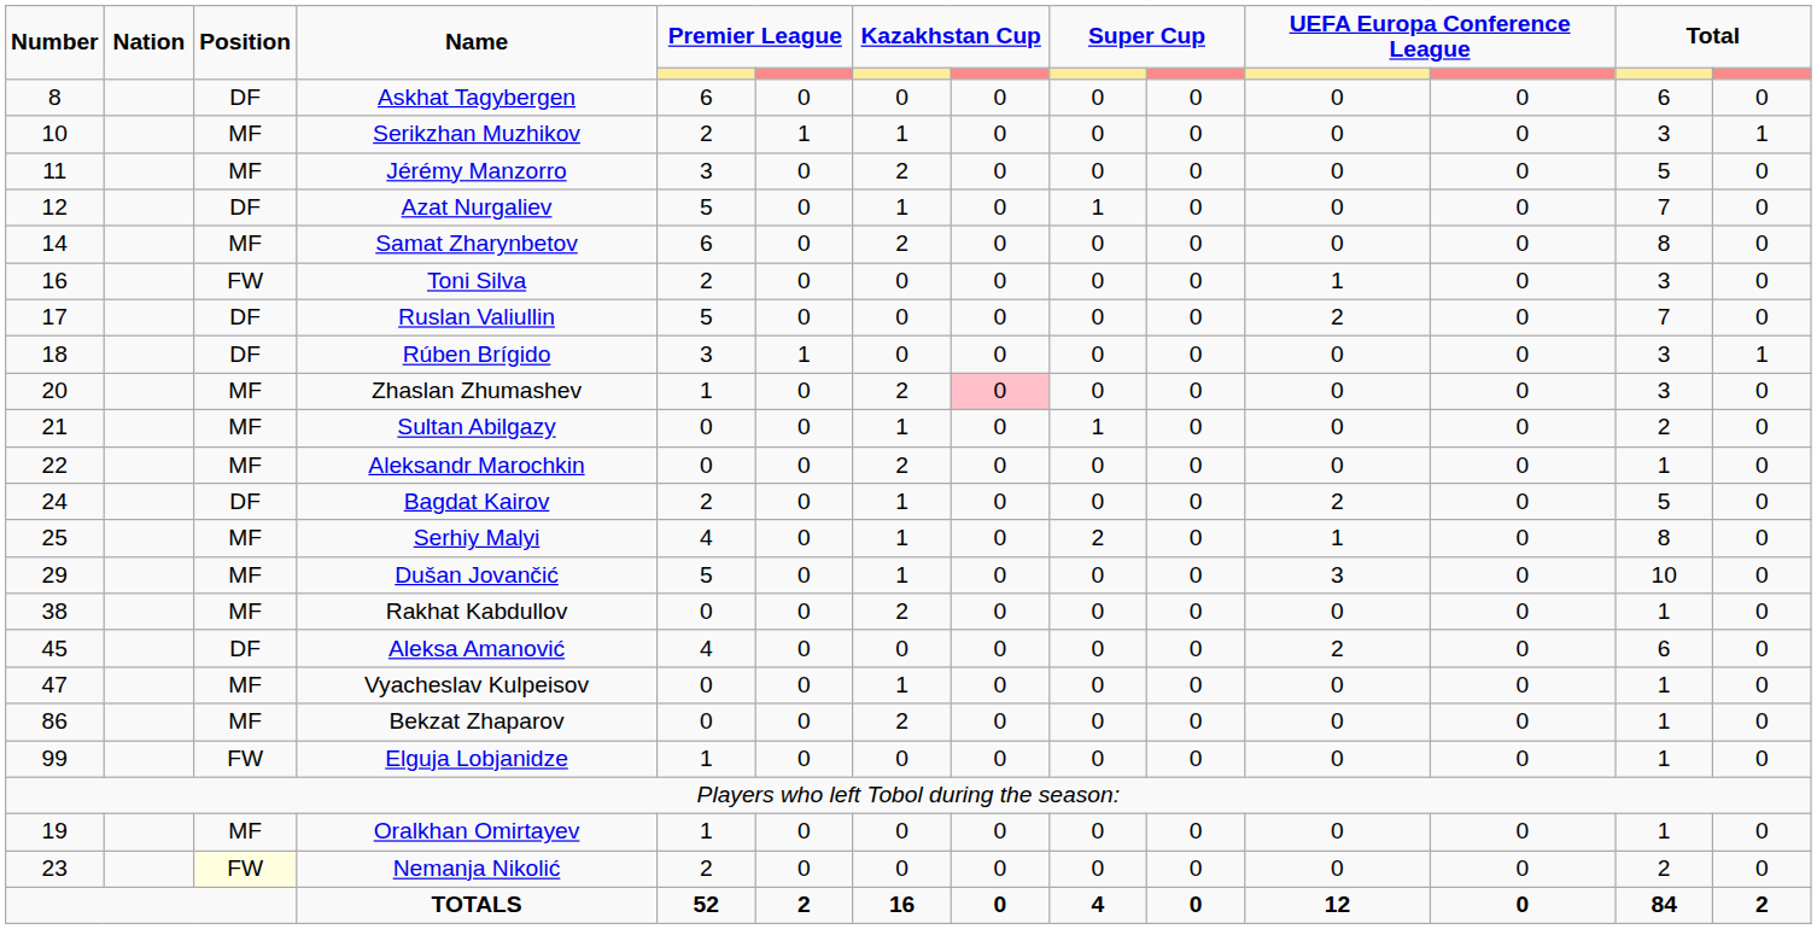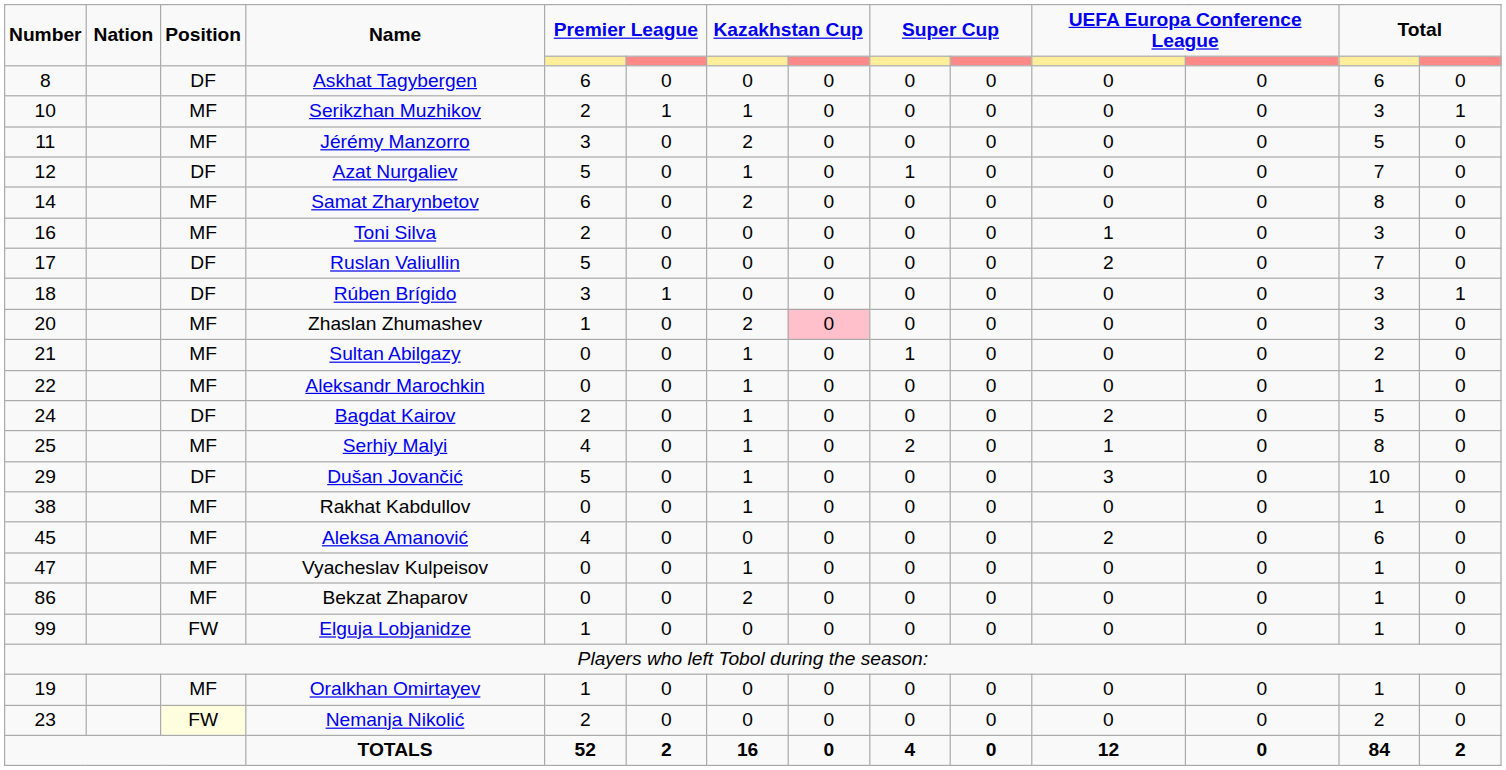Toni Silva | Position: FW -> MF
Aleksandr Marochkin | column 7: 2 -> 1
Dušan Jovančić | Position: MF -> DF
Rakhat Kabdullov | column 7: 2 -> 1
Aleksa Amanović | Position: DF -> MF
